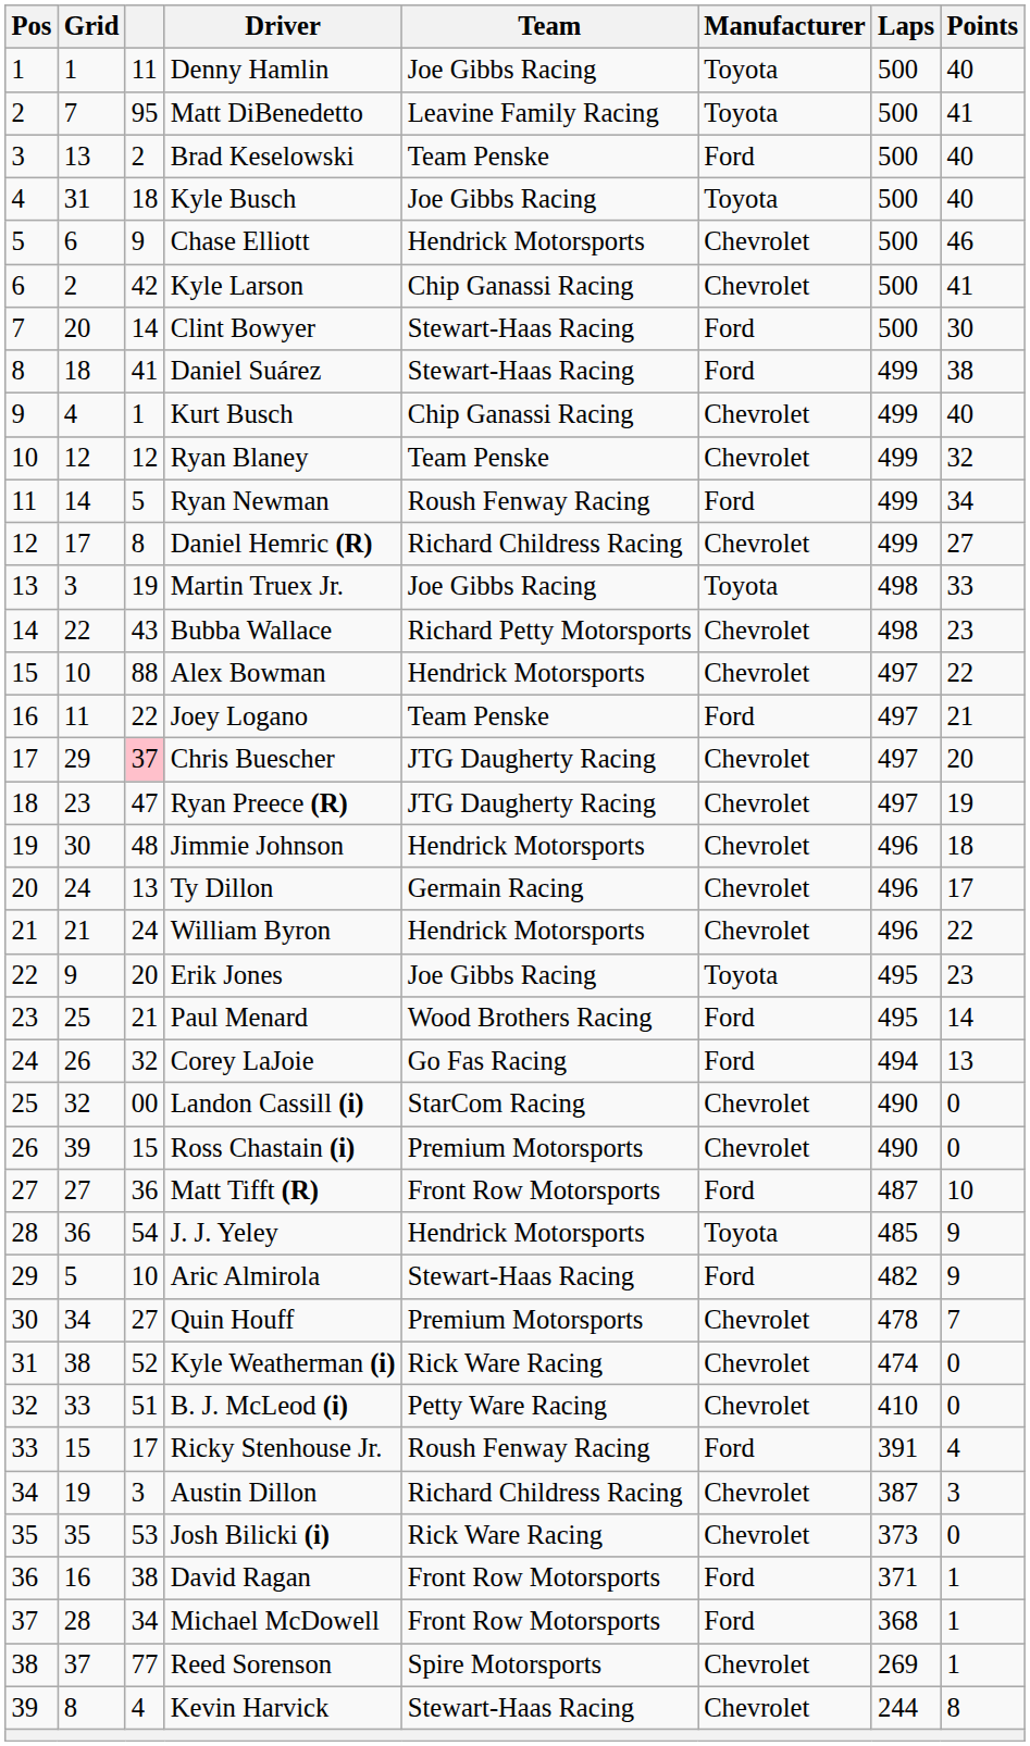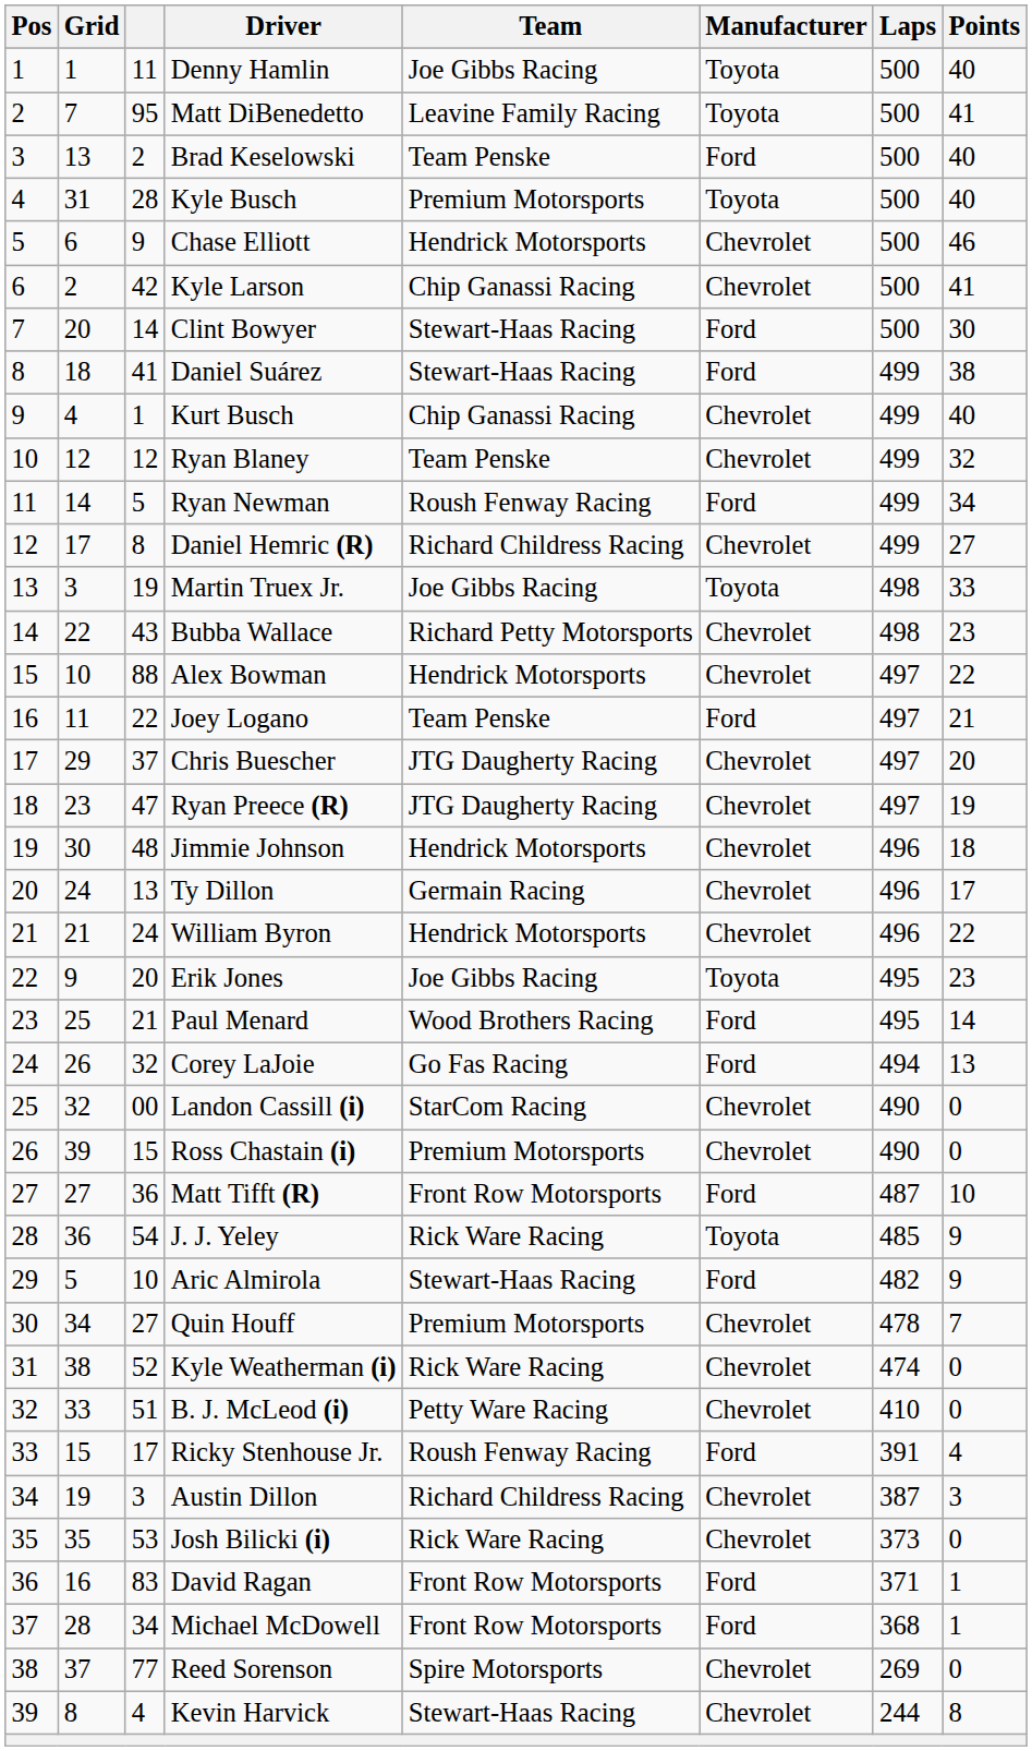Kyle Busch | column 3: 18 -> 28
Kyle Busch | Team: Joe Gibbs Racing -> Premium Motorsports
Chris Buescher | column 3: pink background -> no background
J. J. Yeley | Team: Hendrick Motorsports -> Rick Ware Racing
David Ragan | column 3: 38 -> 83
Reed Sorenson | Points: 1 -> 0
